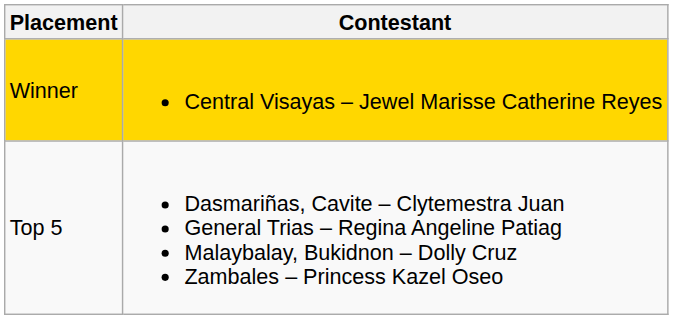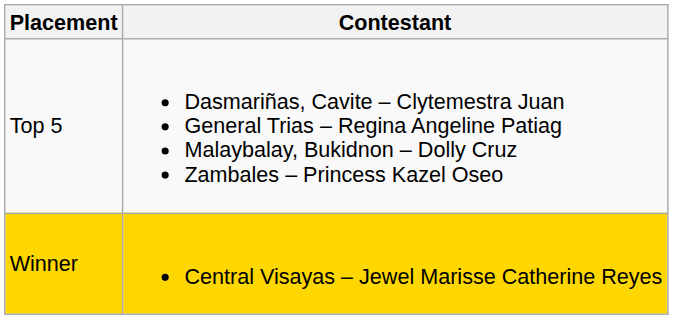rows swapped: Winner <-> Top 5
